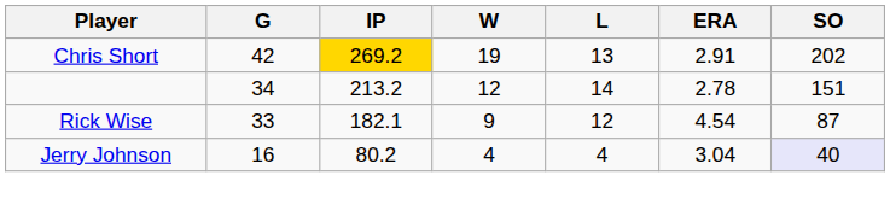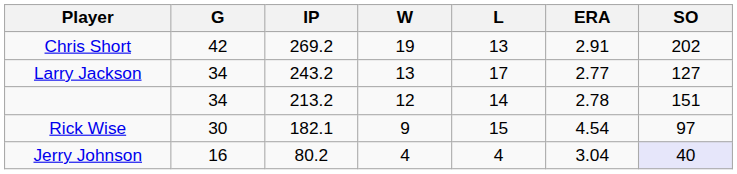Chris Short | IP: gold background -> no background
+ row: Larry Jackson | 34 | 243.2 | 13 | 17 | 2.77 | 127
Rick Wise | G: 33 -> 30
Rick Wise | L: 12 -> 15
Rick Wise | SO: 87 -> 97
